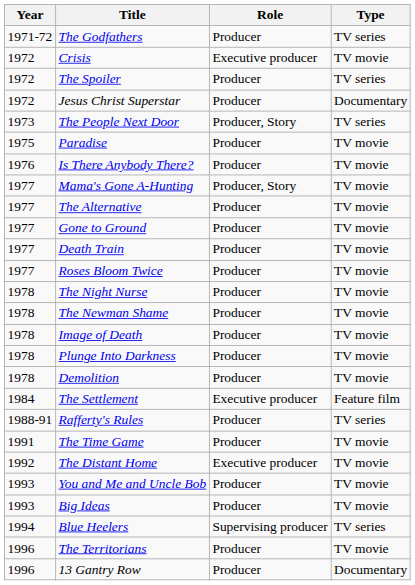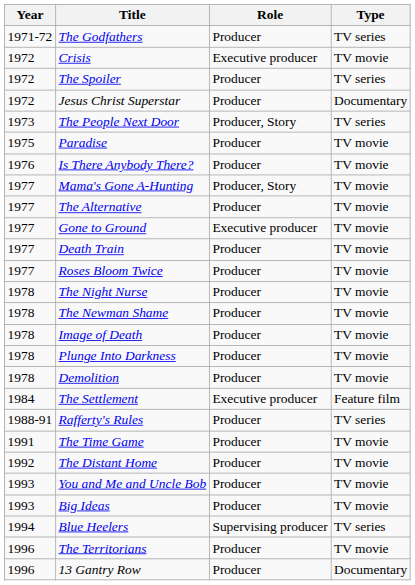Gone to Ground | Role: Producer -> Executive producer
The Distant Home | Role: Executive producer -> Producer
